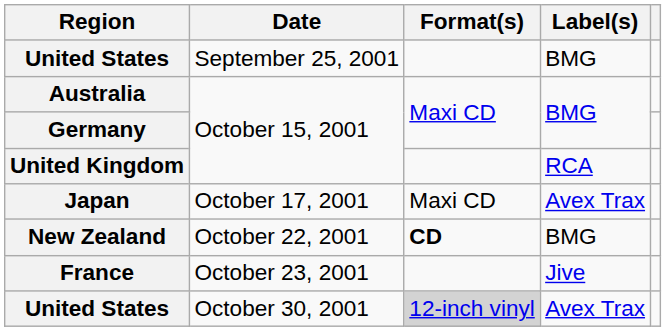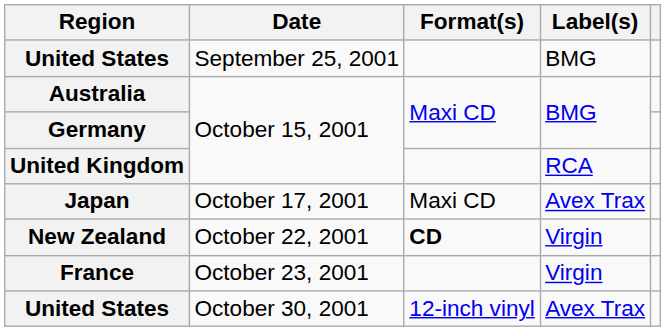New Zealand | Label(s): BMG -> Virgin
France | Label(s): Jive -> Virgin
United States / October 30, 2001 | Format(s): lightgrey background -> no background
